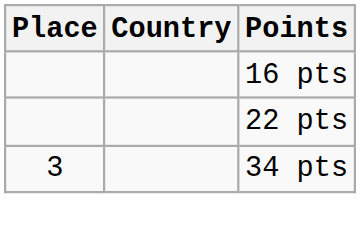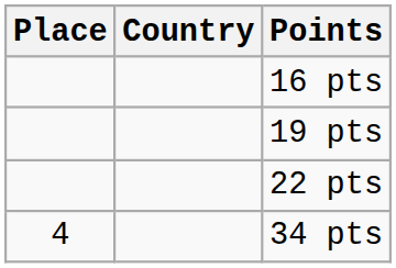+ row: 19 pts
34 pts | Place: 3 -> 4
